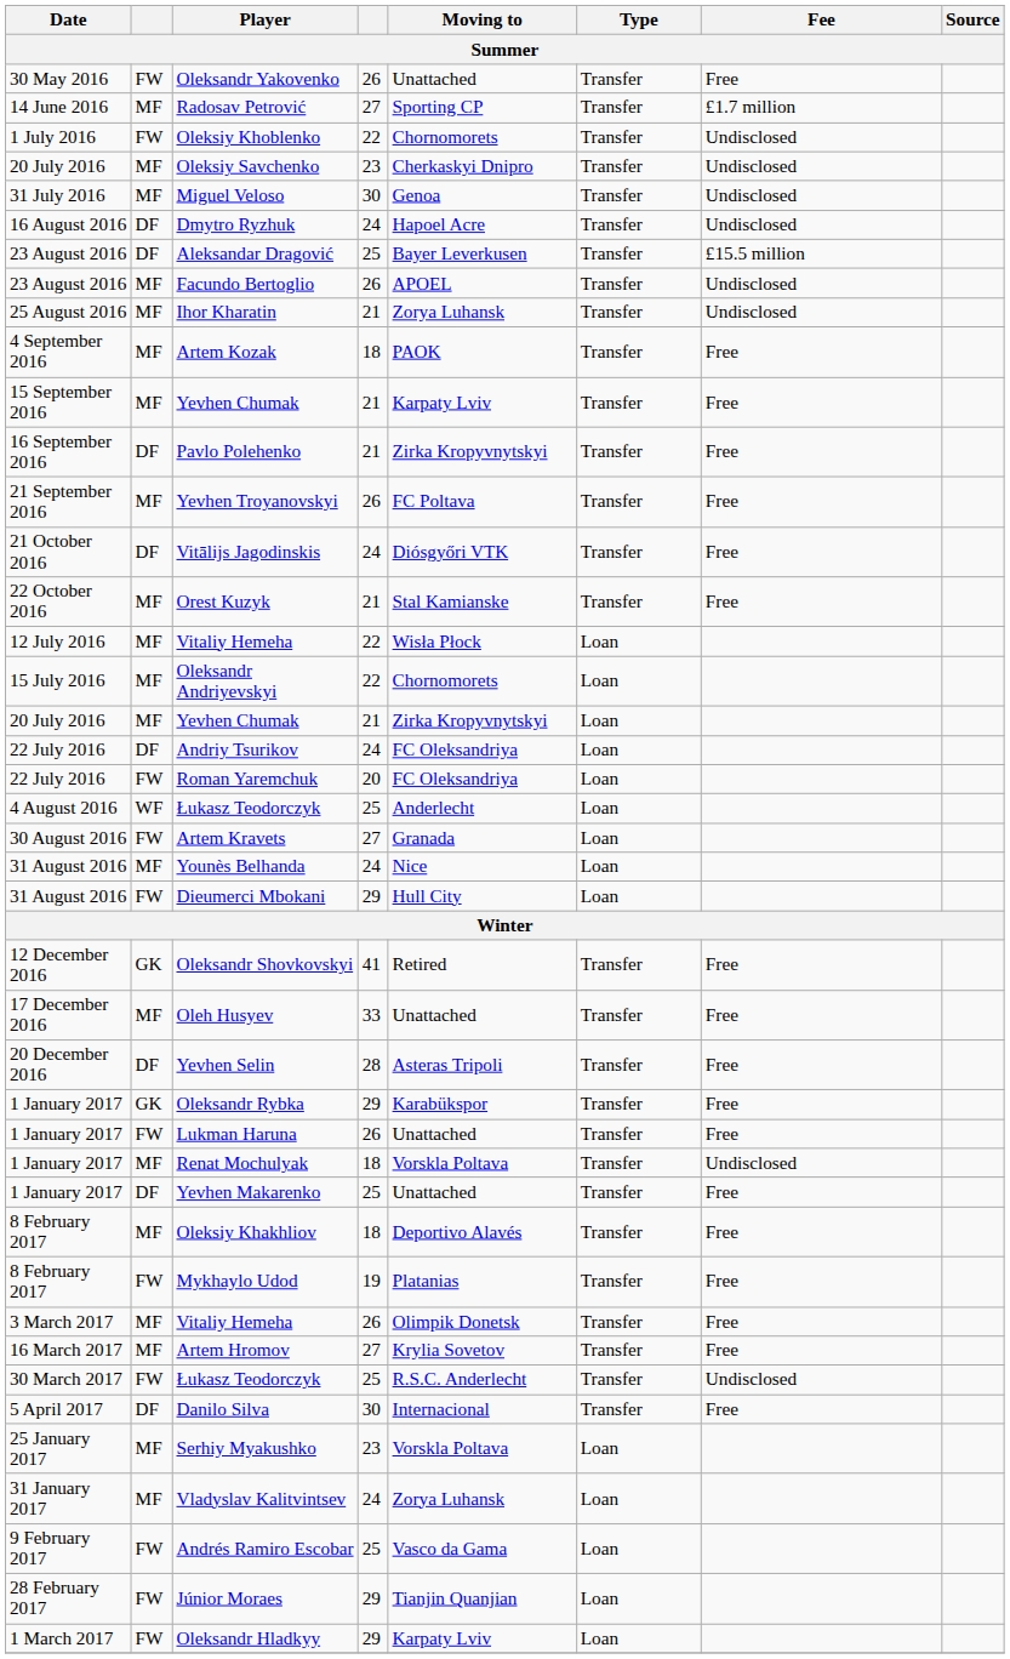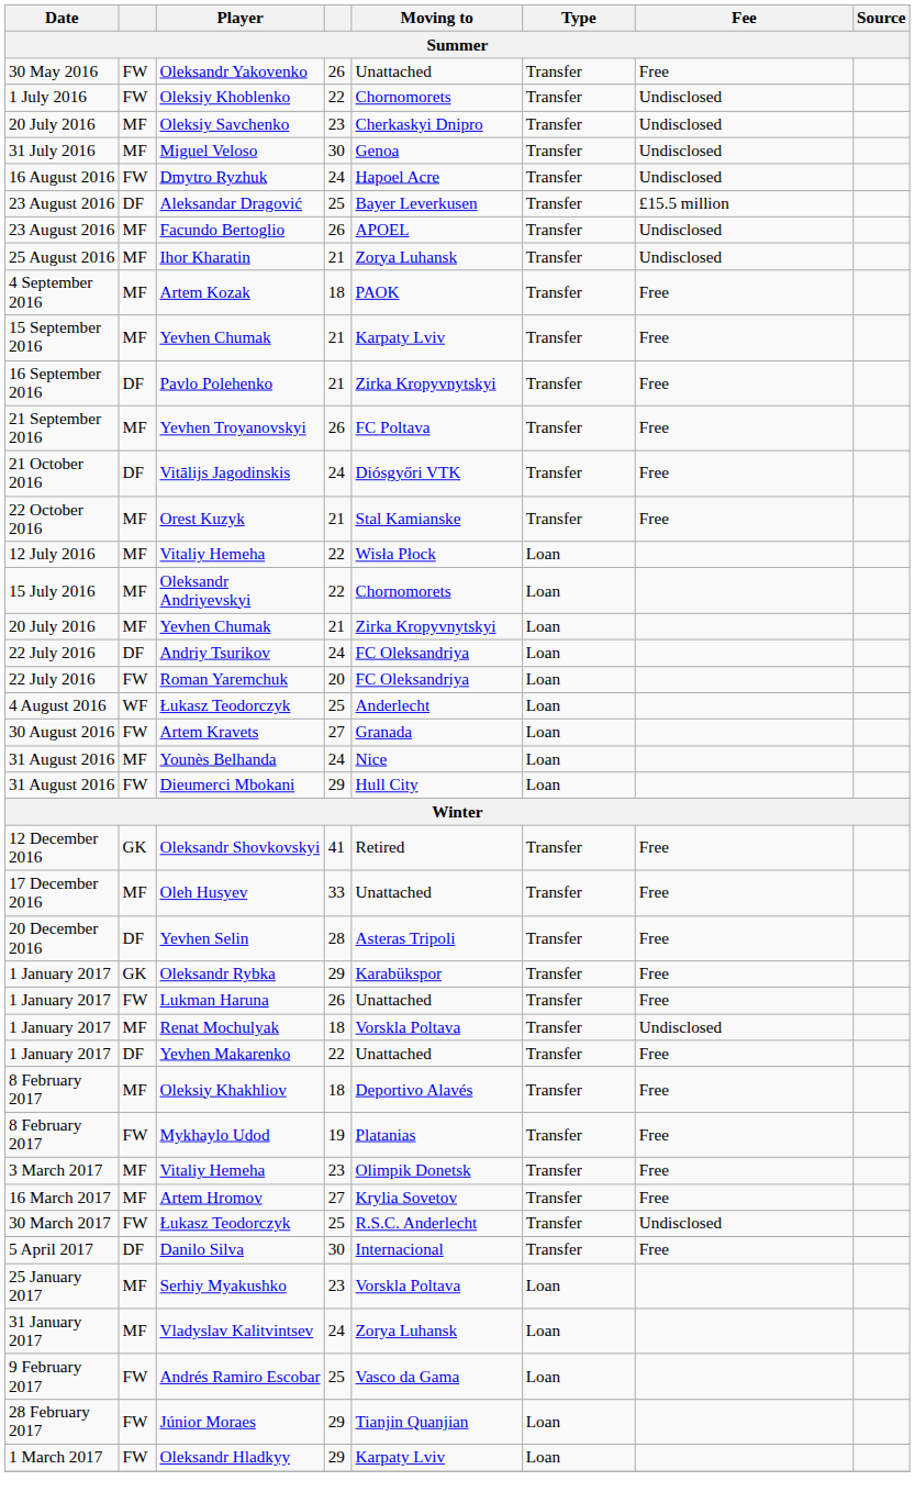- row: 14 June 2016 | MF | Radosav Petrović | 27 | Sporting CP | Transfer | £1.7 million
Dmytro Ryzhuk | column 2: DF -> FW
Yevhen Makarenko | column 4: 25 -> 22
3 March 2017 / Vitaliy Hemeha | column 4: 26 -> 23
